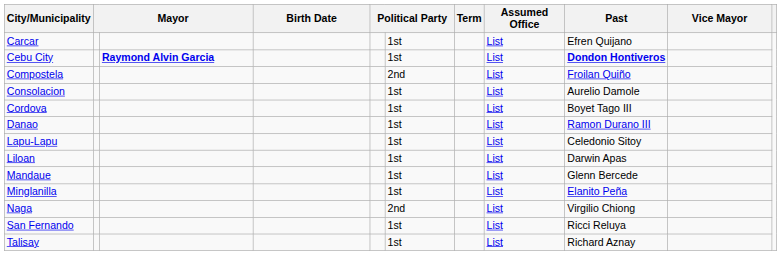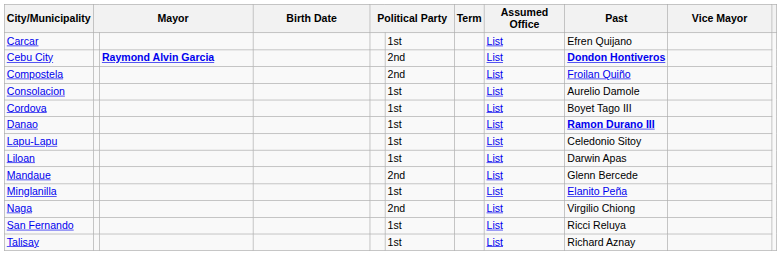Cebu City | column 6: 1st -> 2nd
Danao | Past: normal -> bold
Mandaue | column 6: 1st -> 2nd
